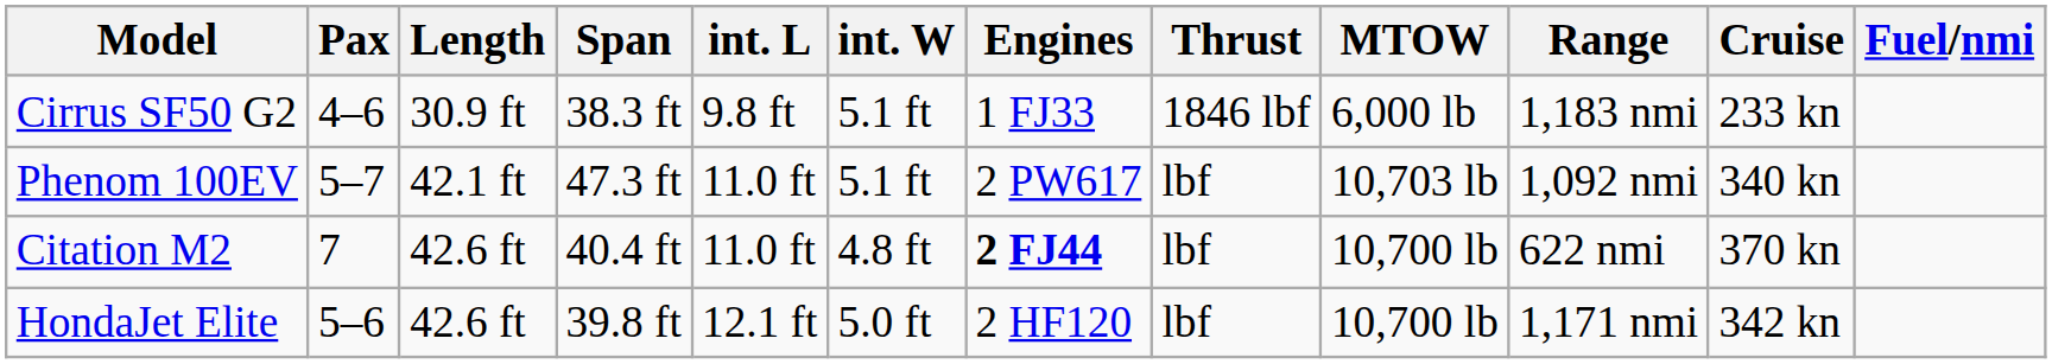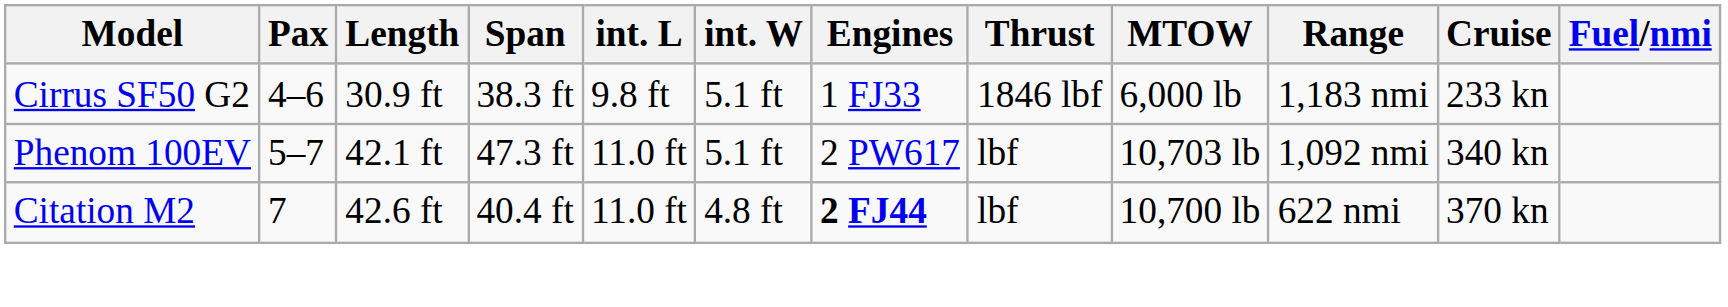- row: HondaJet Elite | 5–6 | 42.6 ft | 39.8 ft | 12.1 ft | 5.0 ft | 2 HF120 | lbf | 10,700 lb | 1,171 nmi | 342 kn
